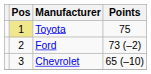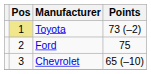Toyota | Points: 75 -> 73 (–2)
Ford | Points: 73 (–2) -> 75
